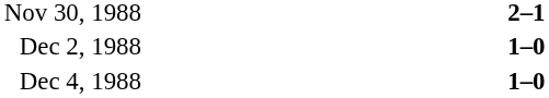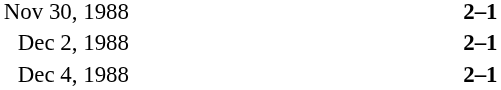Dec 2, 1988 | column 3: 1–0 -> 2–1
Dec 4, 1988 | column 3: 1–0 -> 2–1
